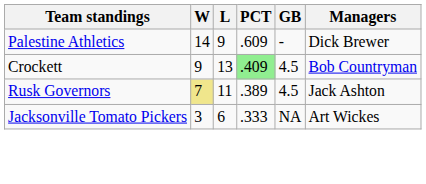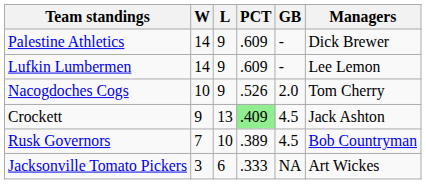+ row: Lufkin Lumbermen | 14 | 9 | .609 | - | Lee Lemon
+ row: Nacogdoches Cogs | 10 | 9 | .526 | 2.0 | Tom Cherry
Crockett | Managers: Bob Countryman -> Jack Ashton
Rusk Governors | W: khaki background -> no background
Rusk Governors | L: 11 -> 10
Rusk Governors | Managers: Jack Ashton -> Bob Countryman
